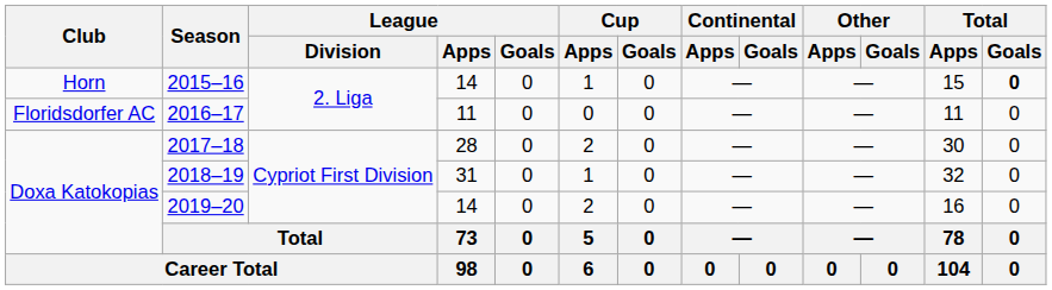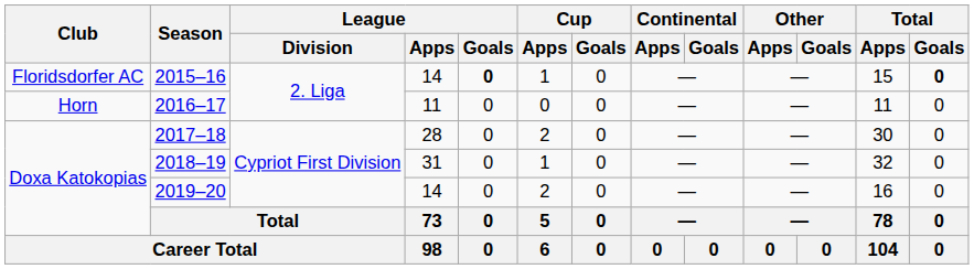2015–16 | Club: Horn -> Floridsdorfer AC
2015–16 | League / Goals: normal -> bold
2016–17 | Club: Floridsdorfer AC -> Horn
